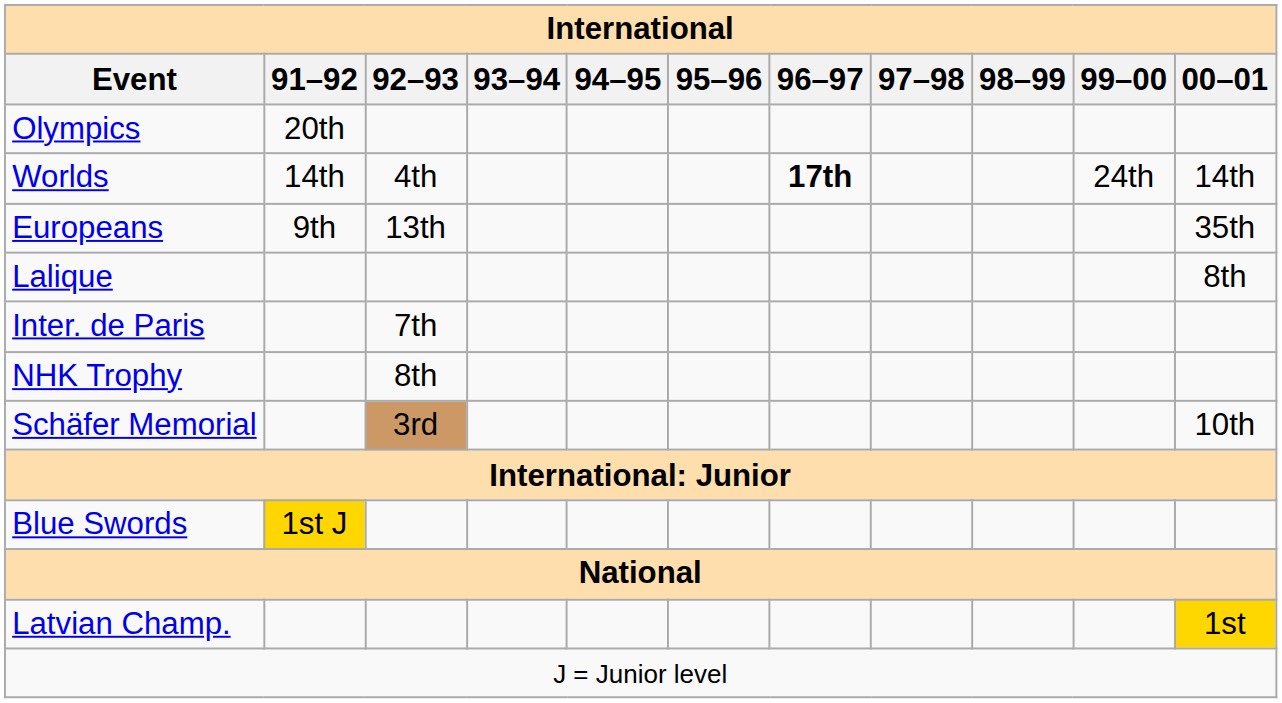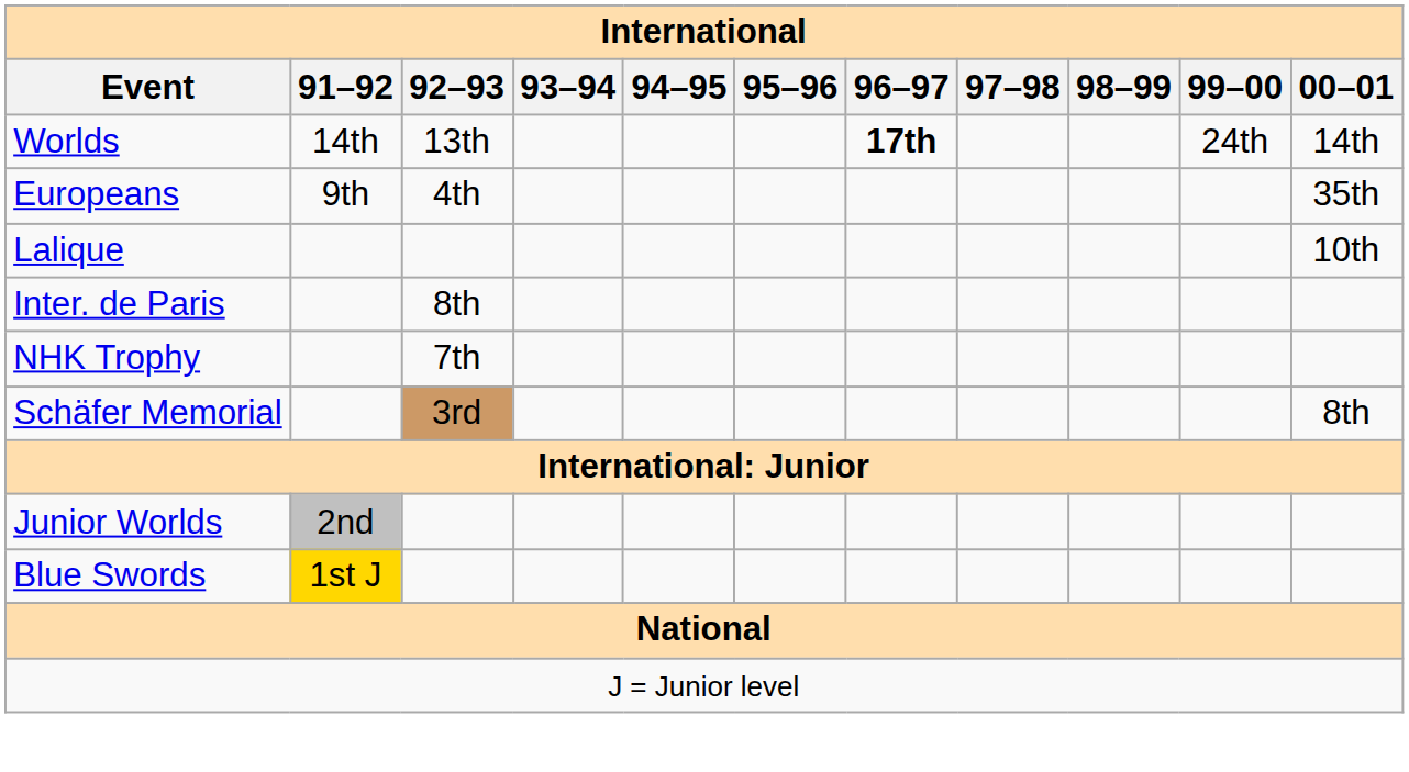- row: Olympics | 20th
Worlds | 92–93: 4th -> 13th
Europeans | 92–93: 13th -> 4th
Lalique | 00–01: 8th -> 10th
Inter. de Paris | 92–93: 7th -> 8th
NHK Trophy | 92–93: 8th -> 7th
Schäfer Memorial | 00–01: 10th -> 8th
+ row: Junior Worlds | 2nd
- row: Latvian Champ. | 1st
